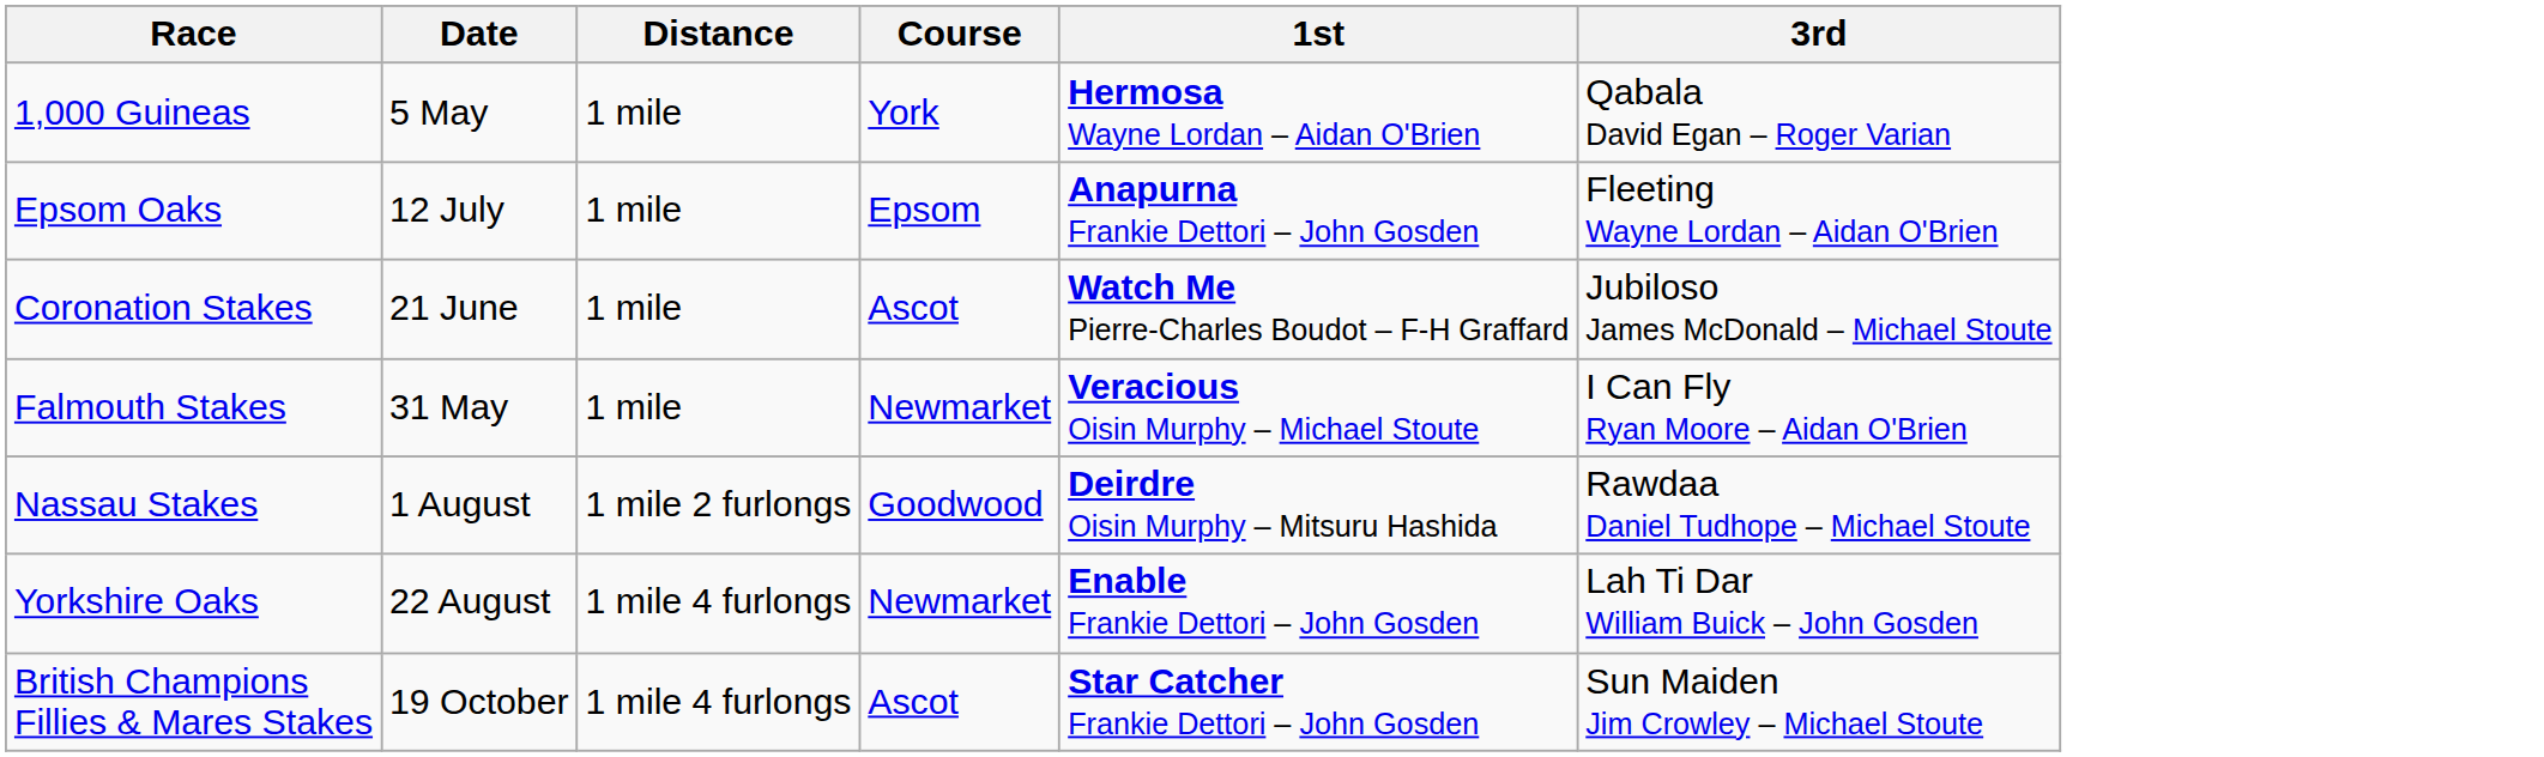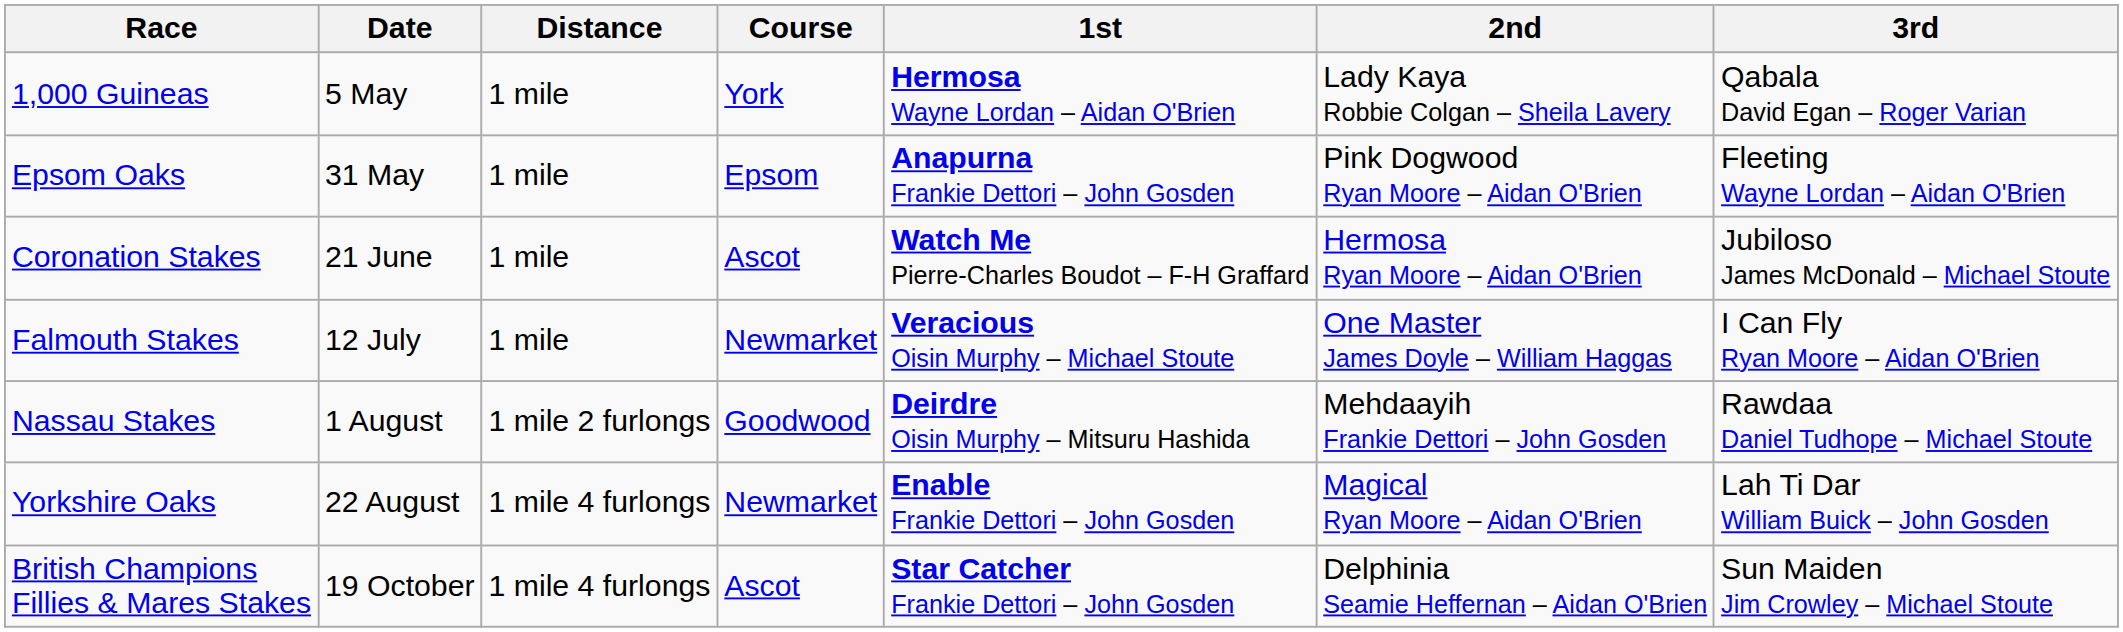+ column: 2nd | Lady Kaya Robbie Colgan – Sheila Lavery | Pink Dogwood Ryan Moore – Aidan O'Brien | Hermosa Ryan Moore – Aidan O'Brien | One Master James Doyle – William Haggas | Mehdaayih Frankie Dettori – John Gosden | Magical Ryan Moore – Aidan O'Brien | Delphinia Seamie Heffernan – Aidan O'Brien
Epsom Oaks | Date: 12 July -> 31 May
Falmouth Stakes | Date: 31 May -> 12 July
